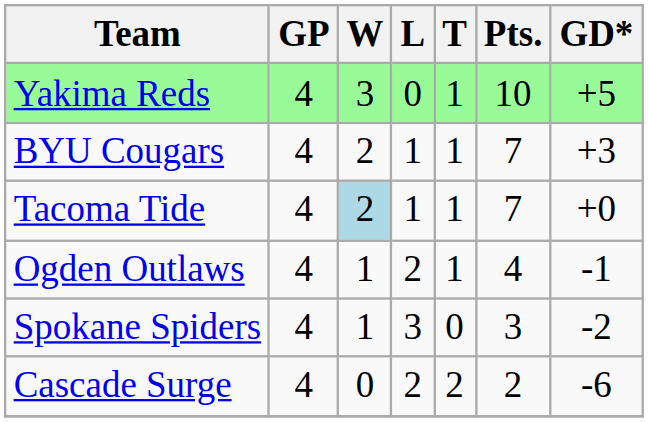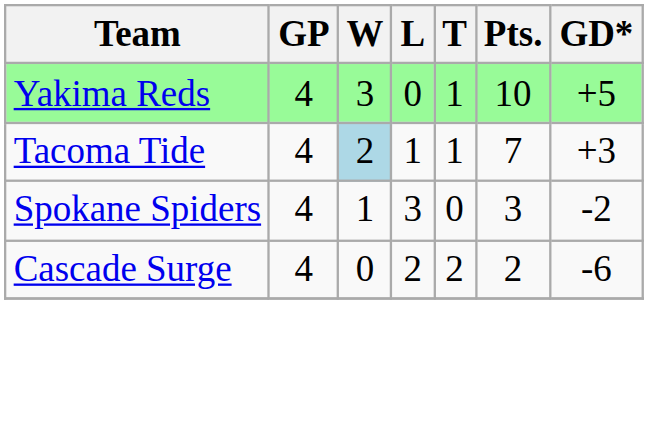- row: BYU Cougars | 4 | 2 | 1 | 1 | 7 | +3
Tacoma Tide | GD*: +0 -> +3
- row: Ogden Outlaws | 4 | 1 | 2 | 1 | 4 | -1
